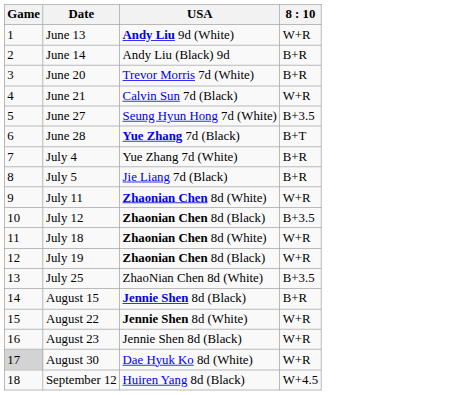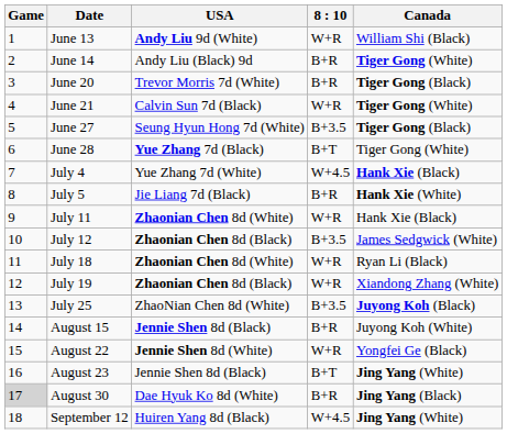+ column: Canada | William Shi (Black) | Tiger Gong (White) | Tiger Gong (Black) | Tiger Gong (White) | Tiger Gong (Black) | Tiger Gong (White) | Hank Xie (Black) | Hank Xie (White) | Hank Xie (Black) | James Sedgwick (White) | Ryan Li (Black) | Xiandong Zhang (White) | Juyong Koh (Black) | Juyong Koh (White) | Yongfei Ge (Black) | Jing Yang (White) | Jing Yang (Black) | Jing Yang (White)
July 4 | column 4: B+R -> W+4.5
August 23 | column 4: W+R -> B+T
August 30 | column 4: W+R -> B+R
